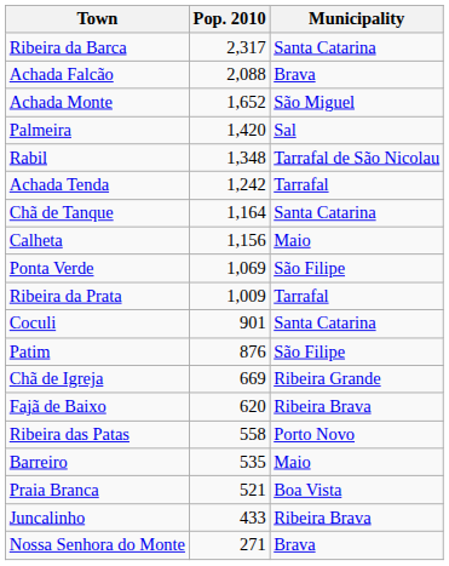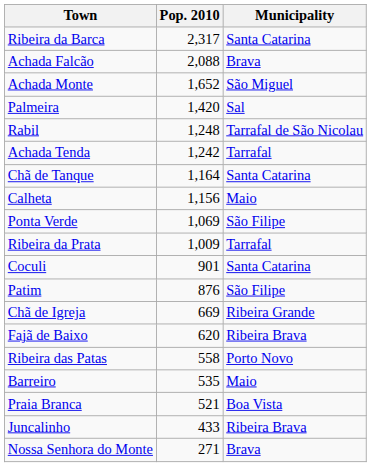Rabil | Pop. 2010: 1,348 -> 1,248
